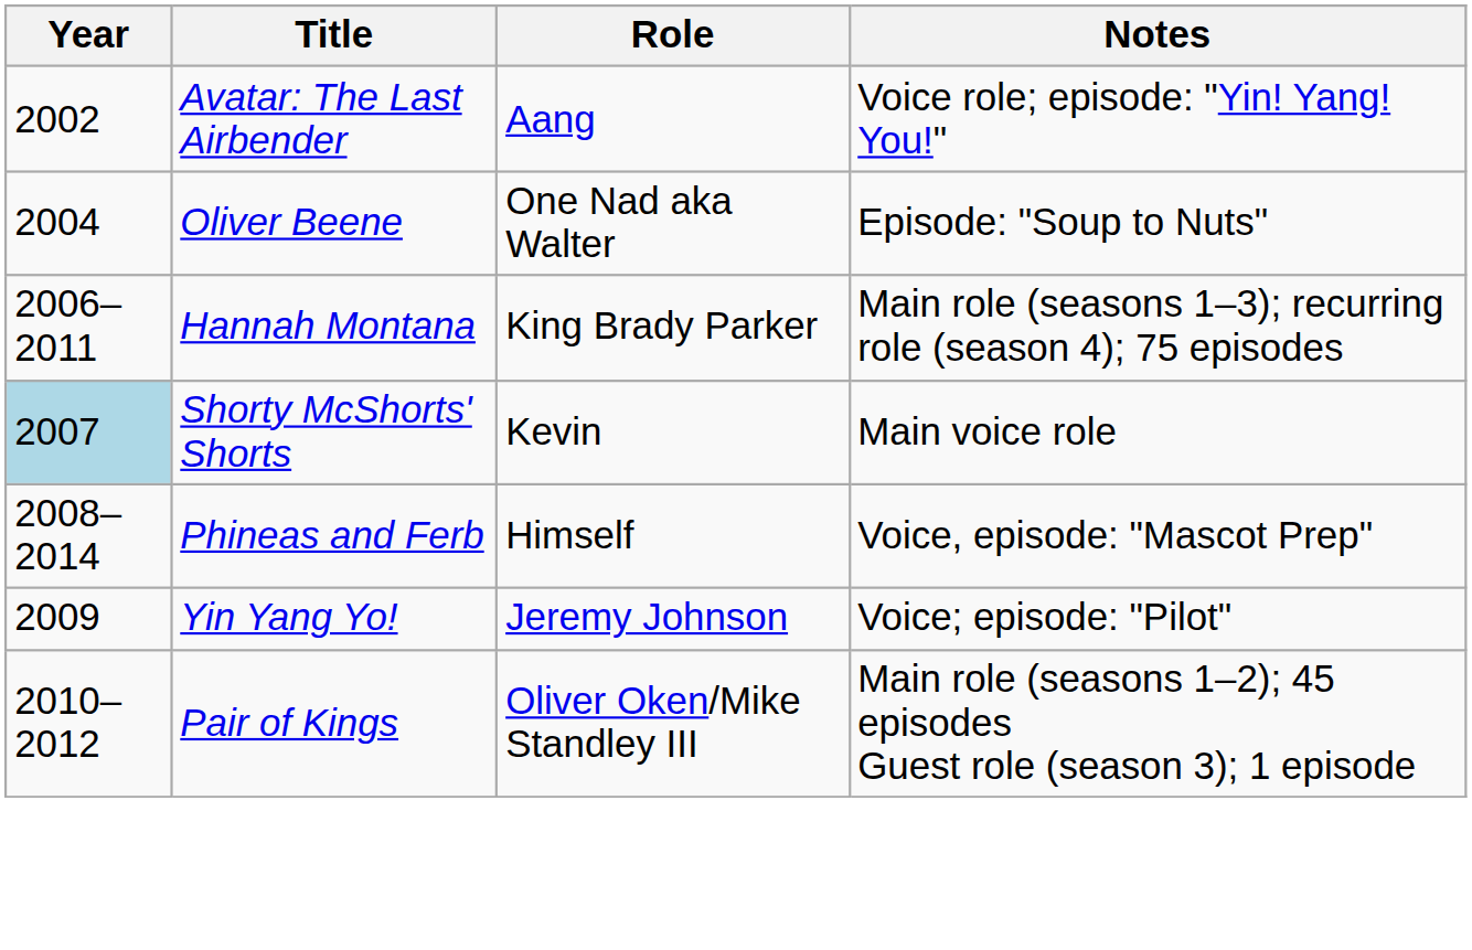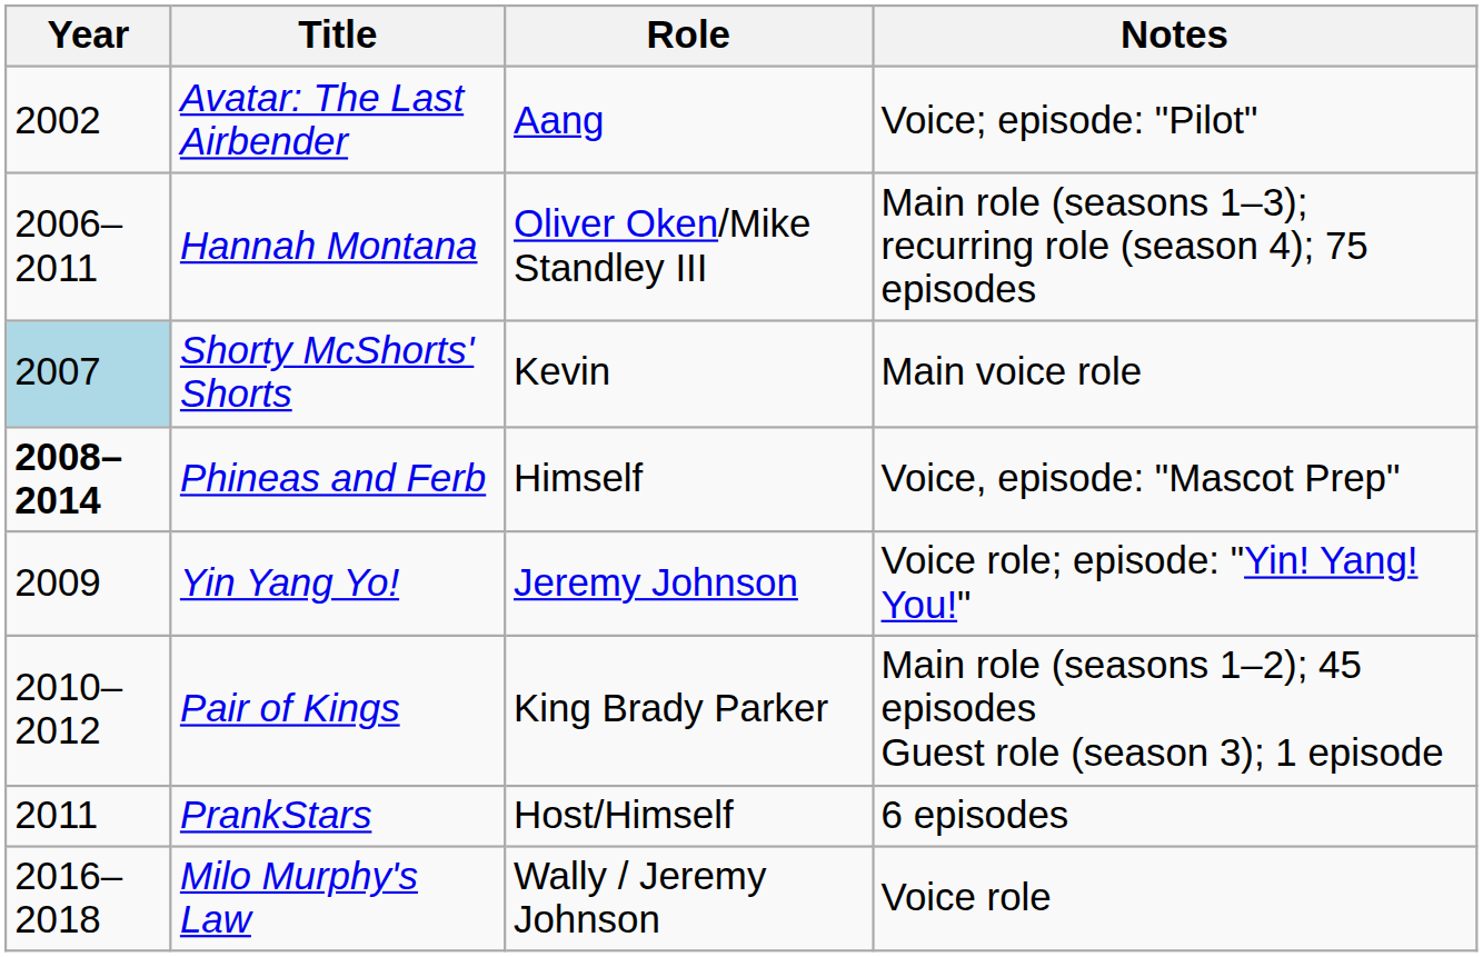Avatar: The Last Airbender | Notes: Voice role; episode: "Yin! Yang! You!" -> Voice; episode: "Pilot"
- row: 2004 | Oliver Beene | One Nad aka Walter | Episode: "Soup to Nuts"
Hannah Montana | Role: King Brady Parker -> Oliver Oken/Mike Standley III
Phineas and Ferb | Year: normal -> bold
Yin Yang Yo! | Notes: Voice; episode: "Pilot" -> Voice role; episode: "Yin! Yang! You!"
Pair of Kings | Role: Oliver Oken/Mike Standley III -> King Brady Parker
+ row: 2011 | PrankStars | Host/Himself | 6 episodes
+ row: 2016–2018 | Milo Murphy's Law | Wally / Jeremy Johnson | Voice role
